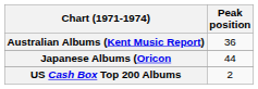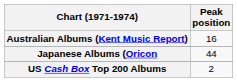Australian Albums (Kent Music Report) | Peak position: 36 -> 16
